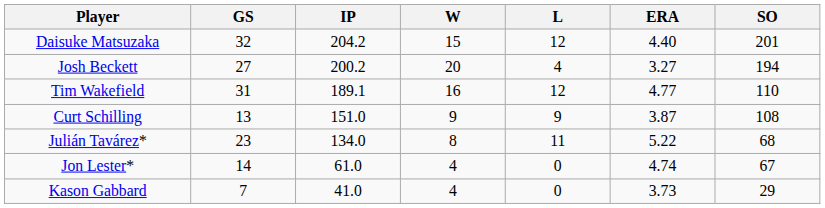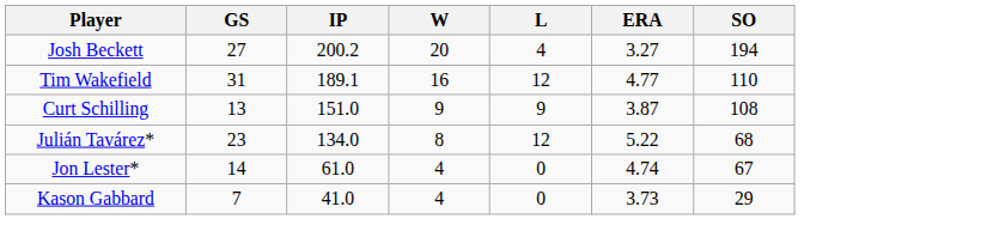- row: Daisuke Matsuzaka | 32 | 204.2 | 15 | 12 | 4.40 | 201
Julián Tavárez* | L: 11 -> 12
